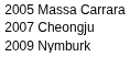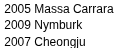rows swapped: 2007 Cheongju <-> 2009 Nymburk
